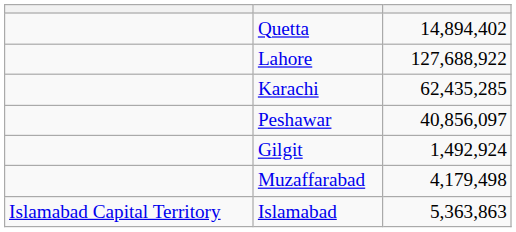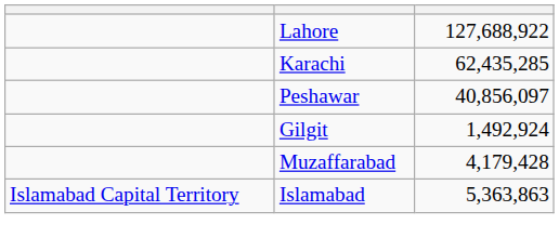- row: Quetta | 14,894,402
Muzaffarabad | column 3: 4,179,498 -> 4,179,428
